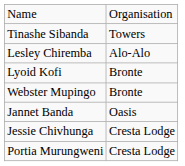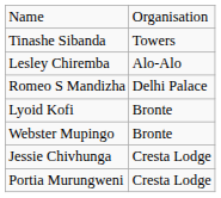+ row: Romeo S Mandizha | Delhi Palace
- row: Jannet Banda | Oasis
